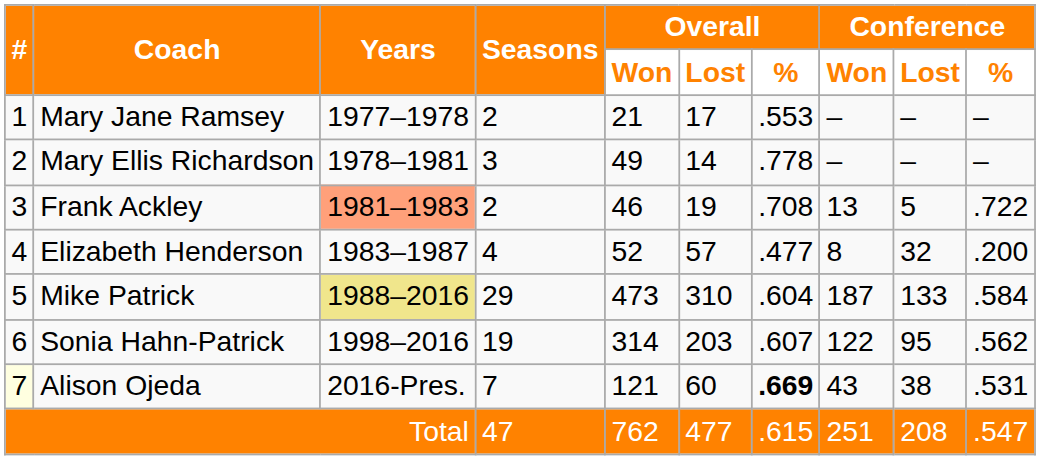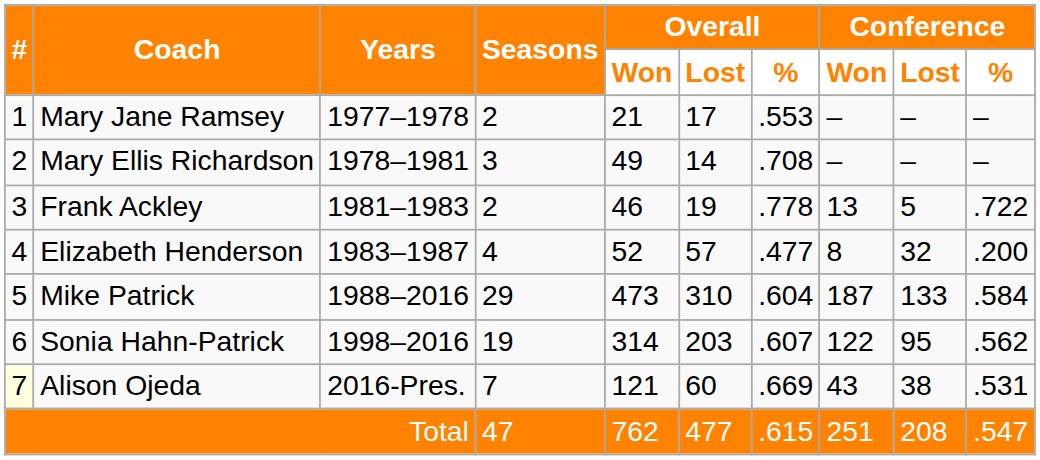Mary Ellis Richardson | Overall / %: .778 -> .708
Frank Ackley | Years: lightsalmon background -> no background
Frank Ackley | Overall / %: .708 -> .778
Mike Patrick | Years: khaki background -> no background
Alison Ojeda | Overall / %: bold -> normal
